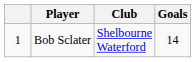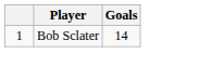- column: Club | Shelbourne Waterford
